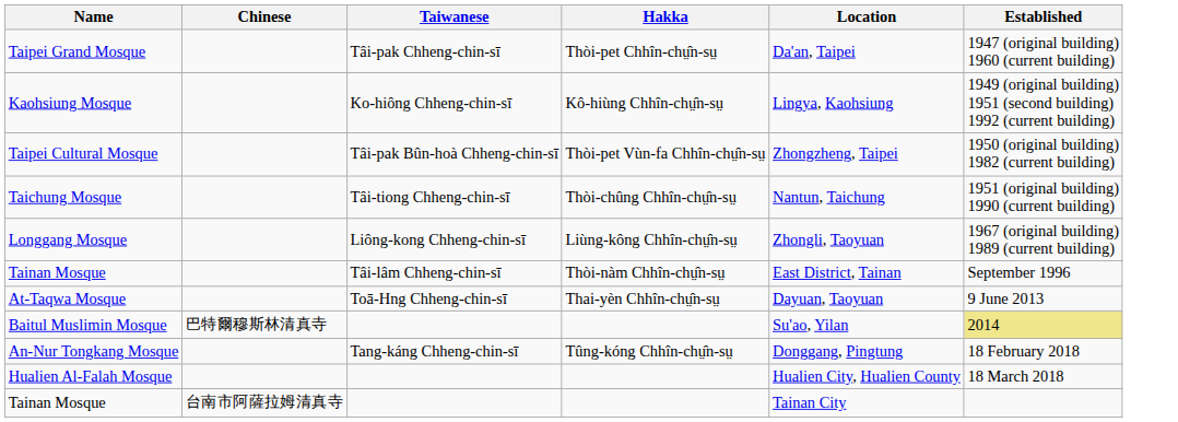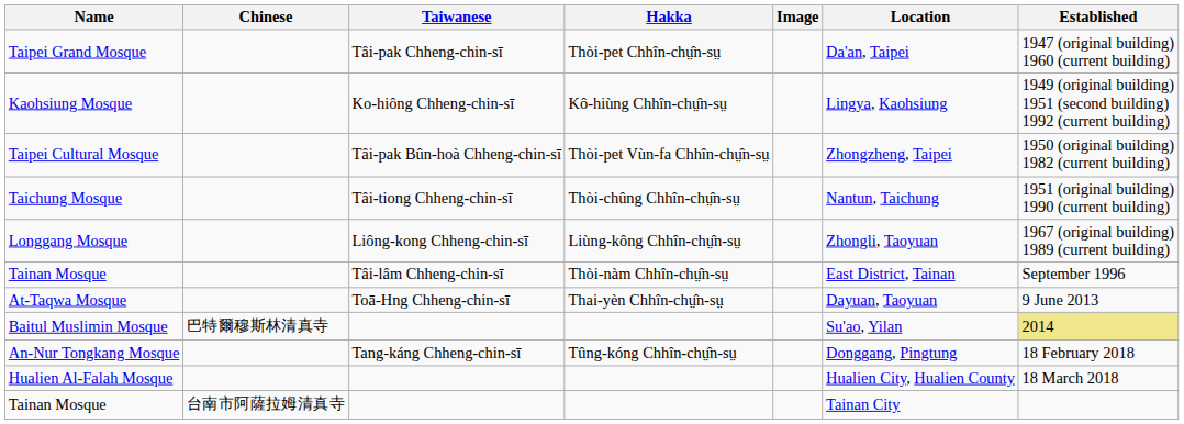+ column: Image
